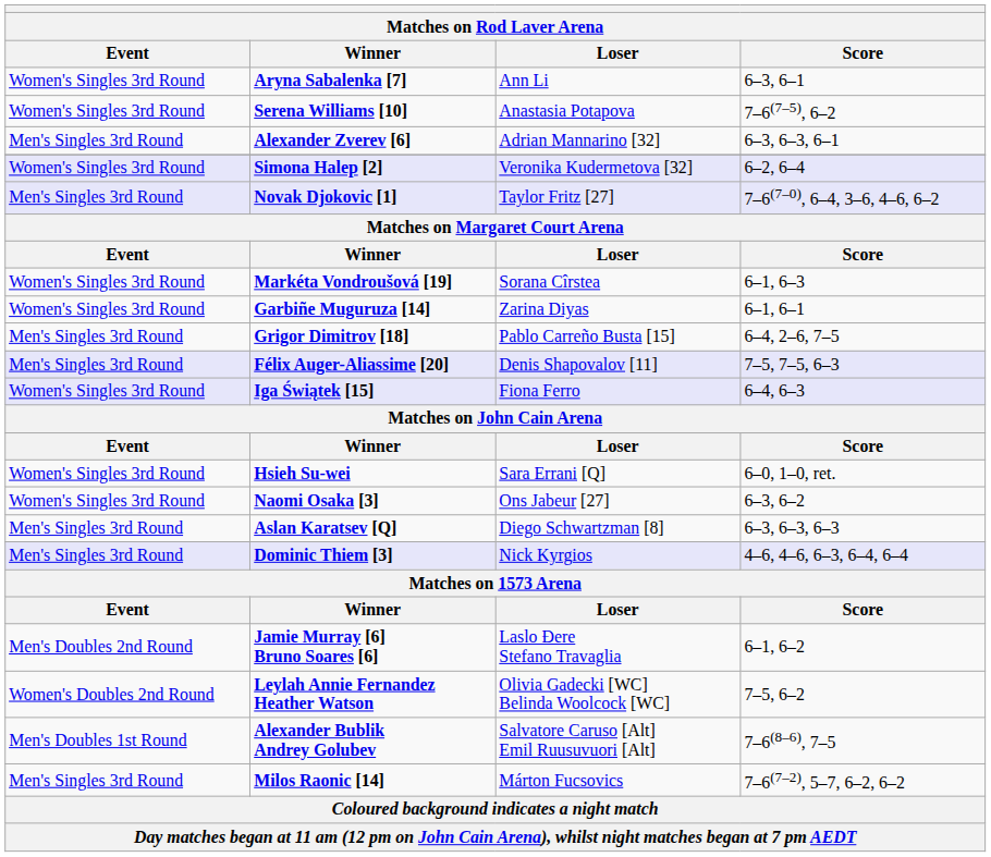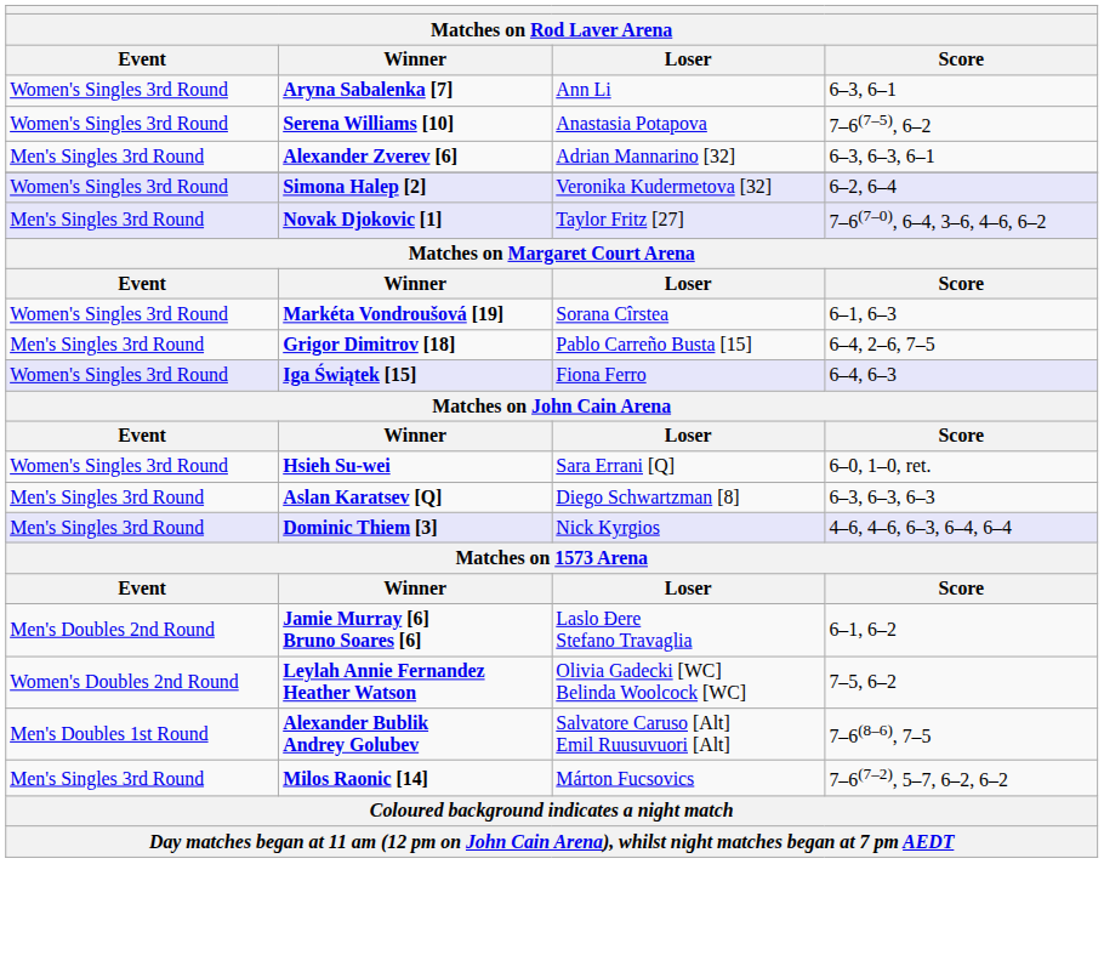- row: Women's Singles 3rd Round | Garbiñe Muguruza [14] | Zarina Diyas | 6–1, 6–1
- row: Men's Singles 3rd Round | Félix Auger-Aliassime [20] | Denis Shapovalov [11] | 7–5, 7–5, 6–3
- row: Women's Singles 3rd Round | Naomi Osaka [3] | Ons Jabeur [27] | 6–3, 6–2
